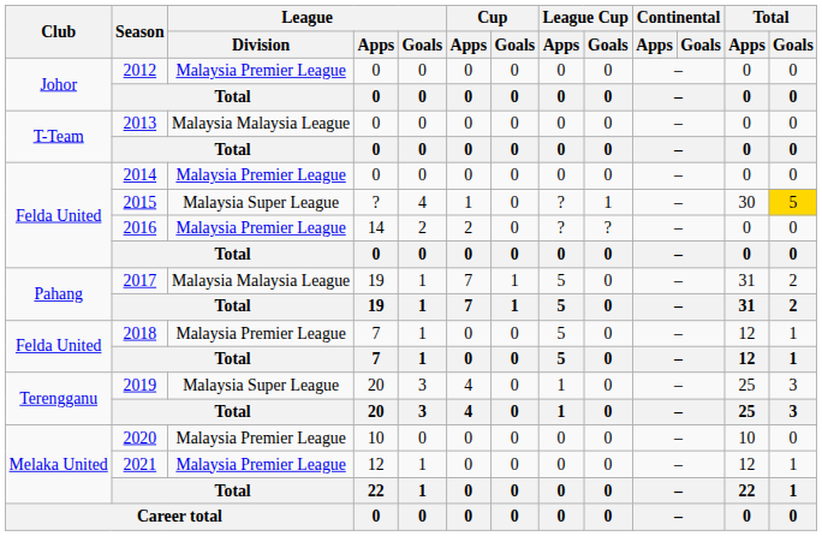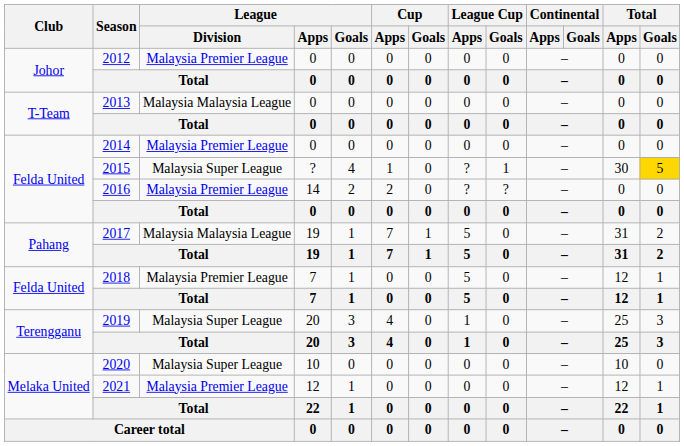2020 | League / Division: Malaysia Premier League -> Malaysia Super League
